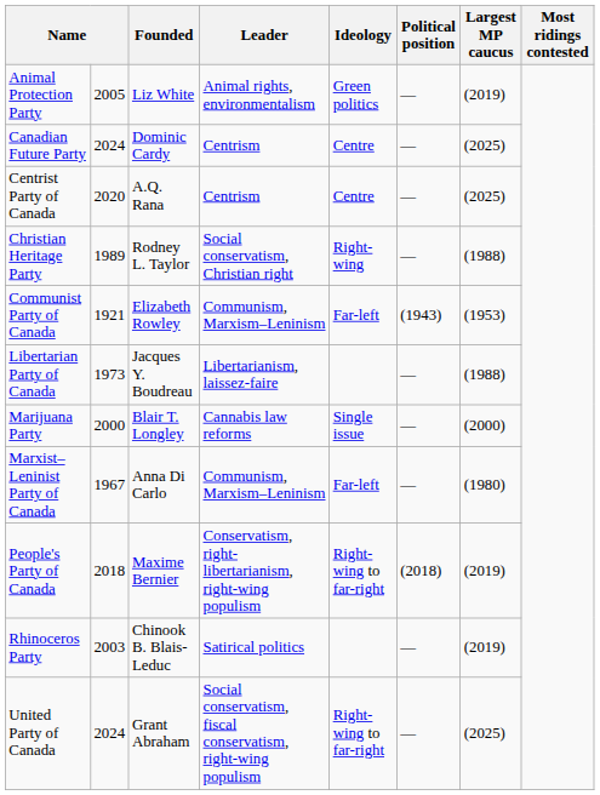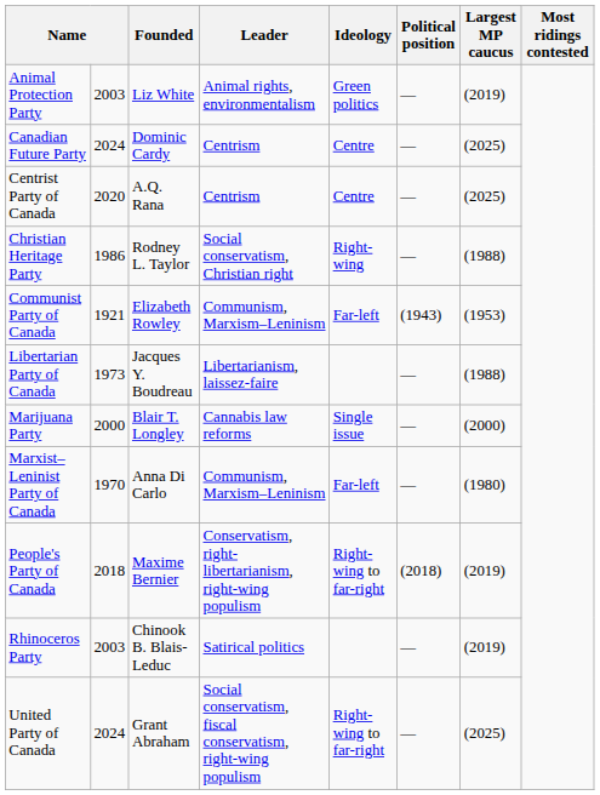Animal Protection Party | column 2: 2005 -> 2003
Christian Heritage Party | column 2: 1989 -> 1986
Marxist–Leninist Party of Canada | column 2: 1967 -> 1970
